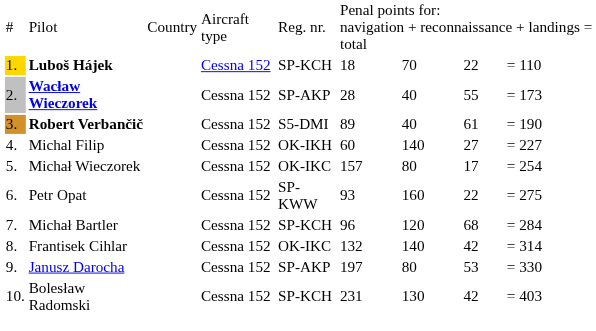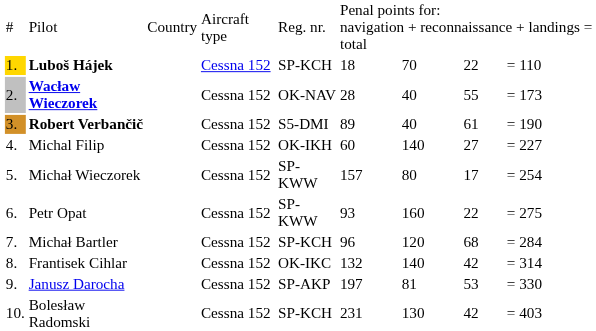Wacław Wieczorek | column 5: SP-AKP -> OK-NAV
Michał Wieczorek | column 5: OK-IKC -> SP-KWW
Janusz Darocha | column 7: 80 -> 81
